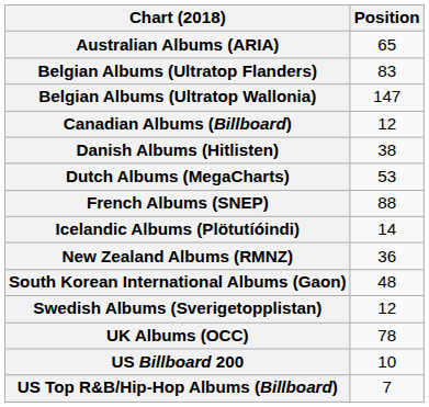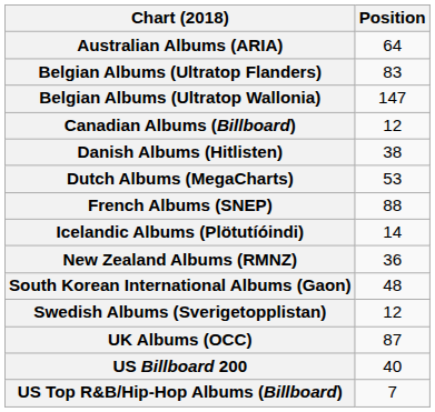Australian Albums (ARIA) | Position: 65 -> 64
UK Albums (OCC) | Position: 78 -> 87
US Billboard 200 | Position: 10 -> 40
